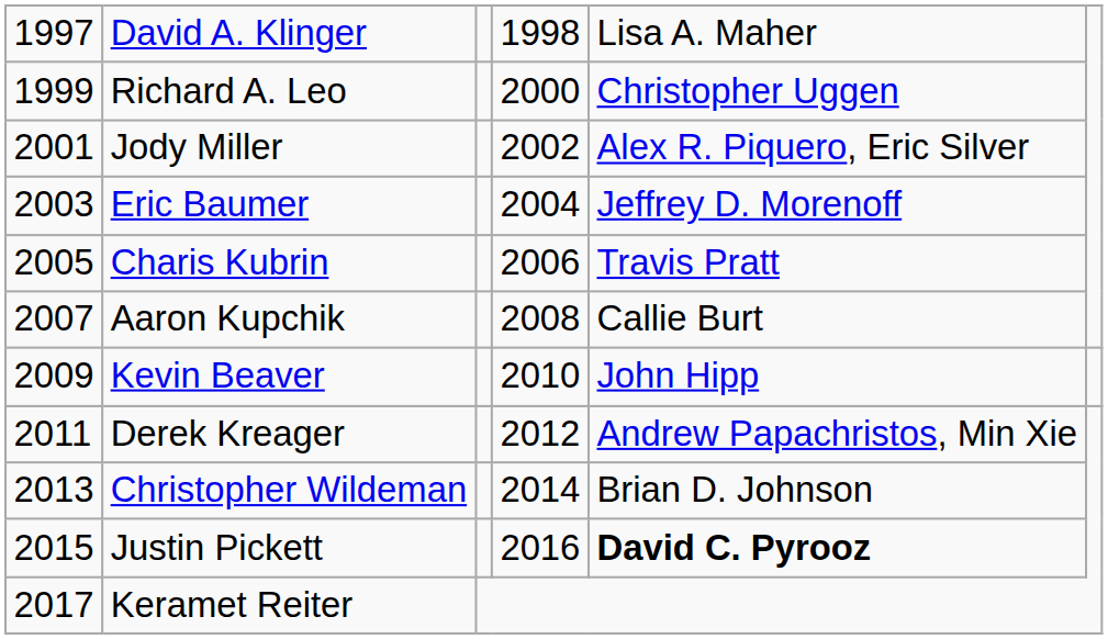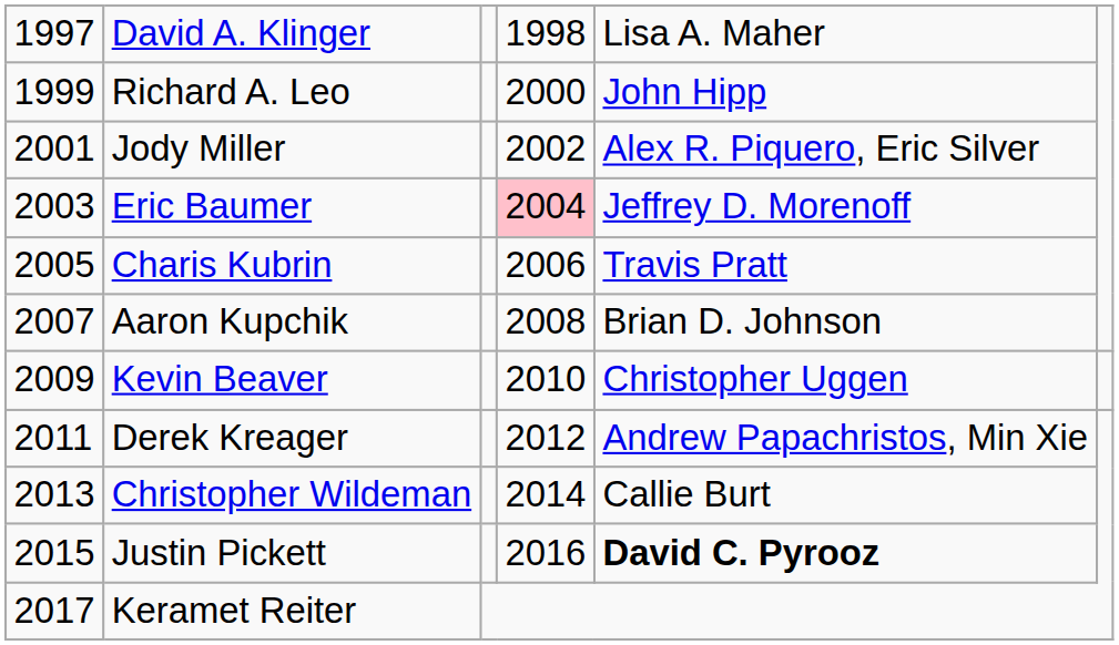Richard A. Leo | column 5: Christopher Uggen -> John Hipp
Eric Baumer | column 4: no background -> pink background
Aaron Kupchik | column 5: Callie Burt -> Brian D. Johnson
Kevin Beaver | column 5: John Hipp -> Christopher Uggen
Christopher Wildeman | column 5: Brian D. Johnson -> Callie Burt
